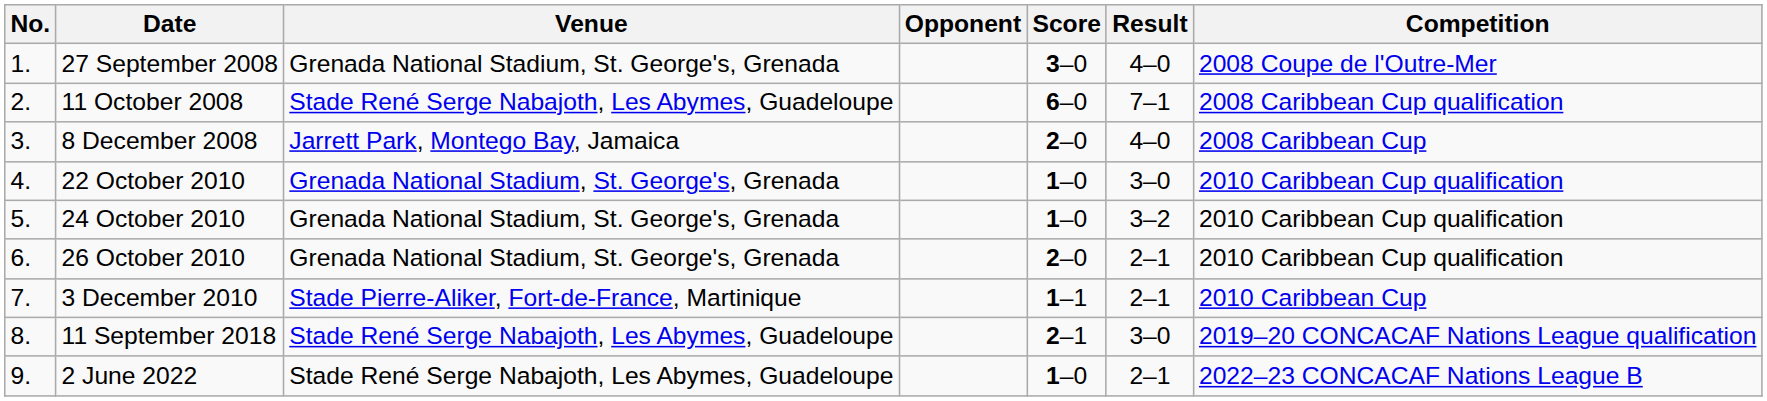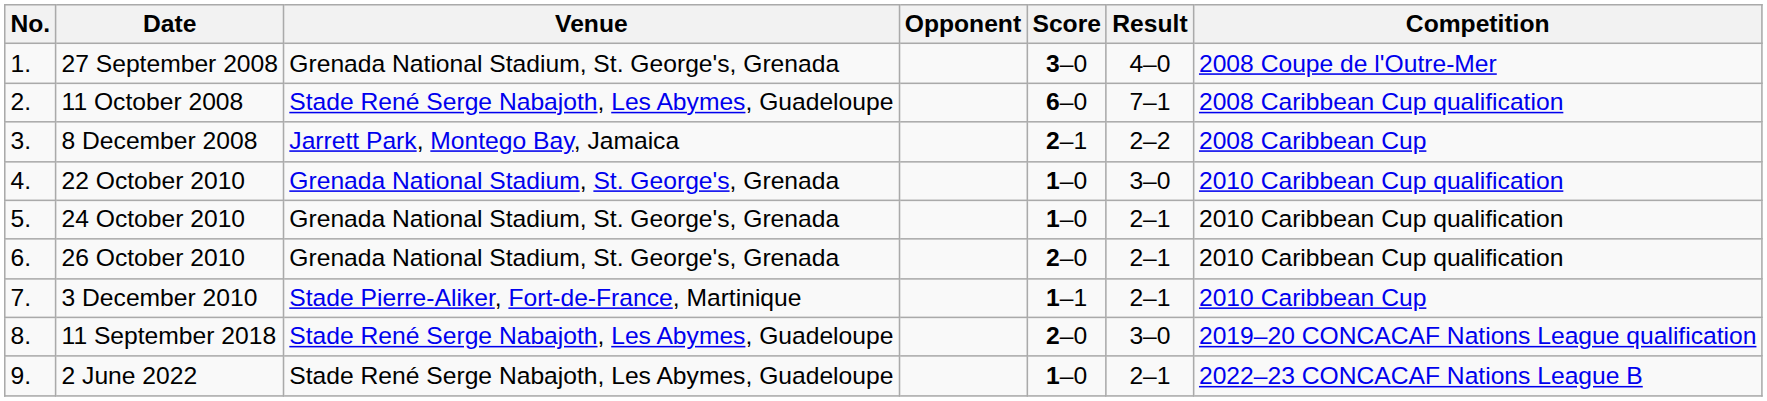8 December 2008 | Score: 2–0 -> 2–1
8 December 2008 | Result: 4–0 -> 2–2
24 October 2010 | Result: 3–2 -> 2–1
11 September 2018 | Score: 2–1 -> 2–0
